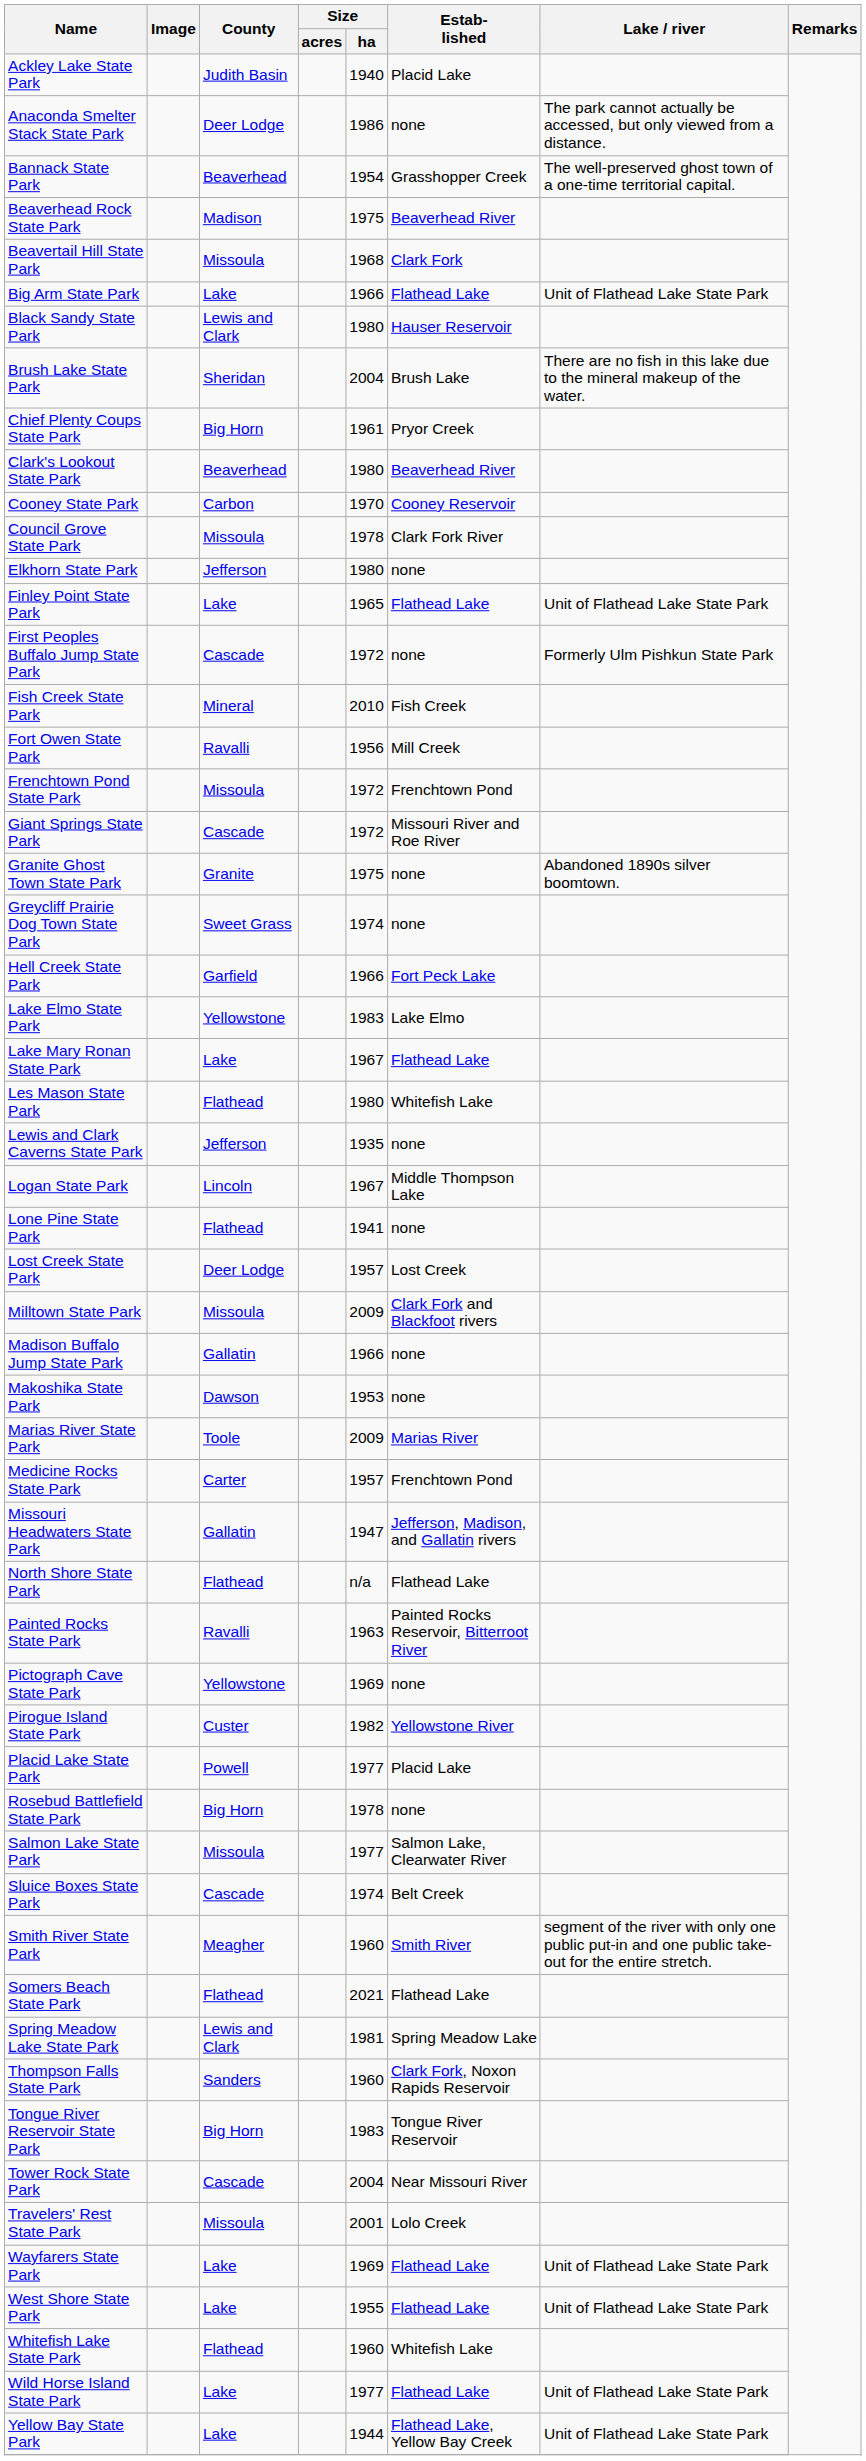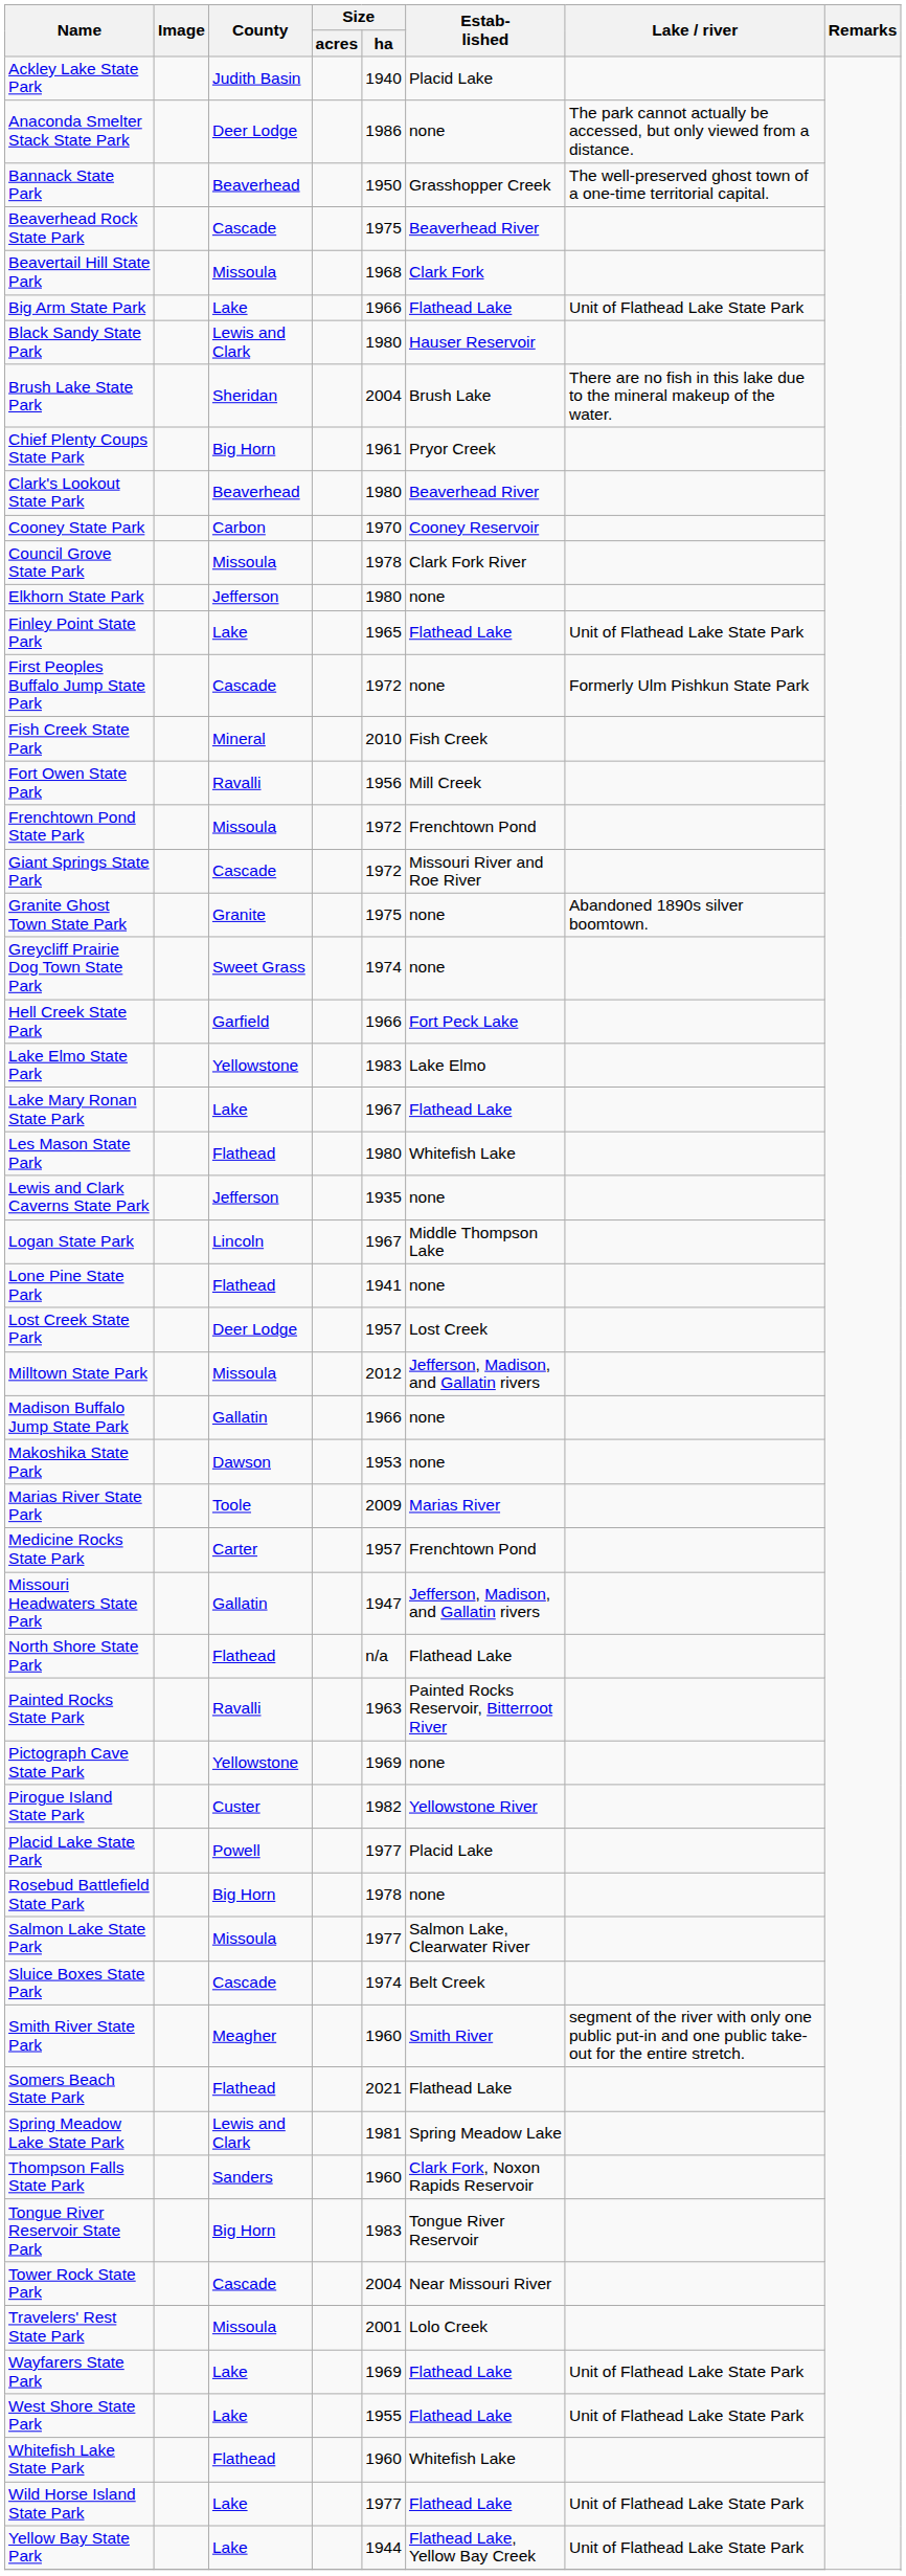Bannack State Park | Size / ha: 1954 -> 1950
Beaverhead Rock State Park | County: Madison -> Cascade
Milltown State Park | Size / ha: 2009 -> 2012
Milltown State Park | Estab- lished: Clark Fork and Blackfoot rivers -> Jefferson, Madison, and Gallatin rivers
